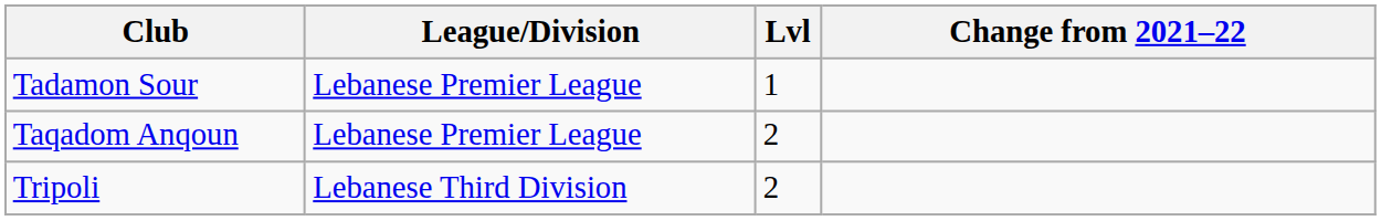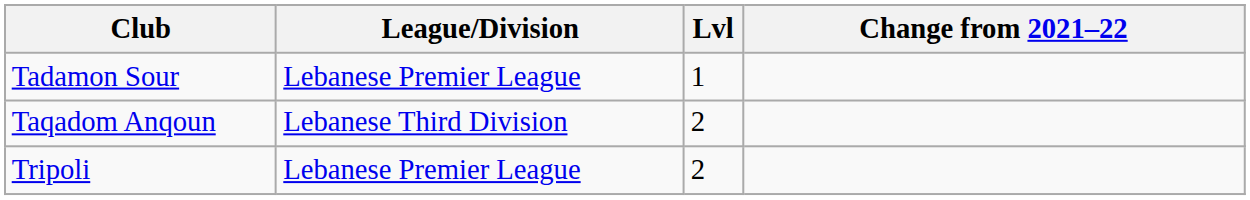Taqadom Anqoun | League/Division: Lebanese Premier League -> Lebanese Third Division
Tripoli | League/Division: Lebanese Third Division -> Lebanese Premier League
